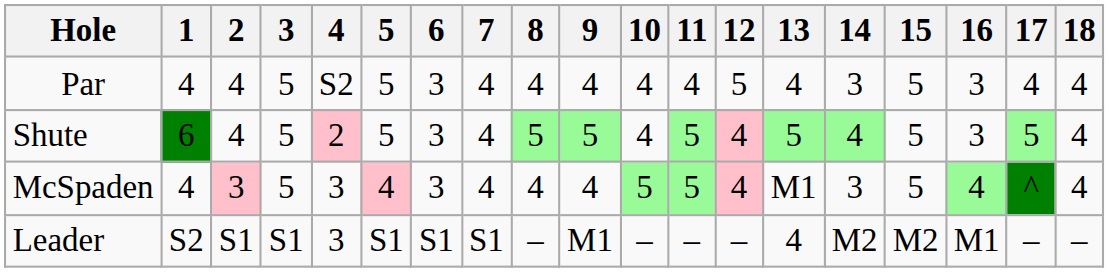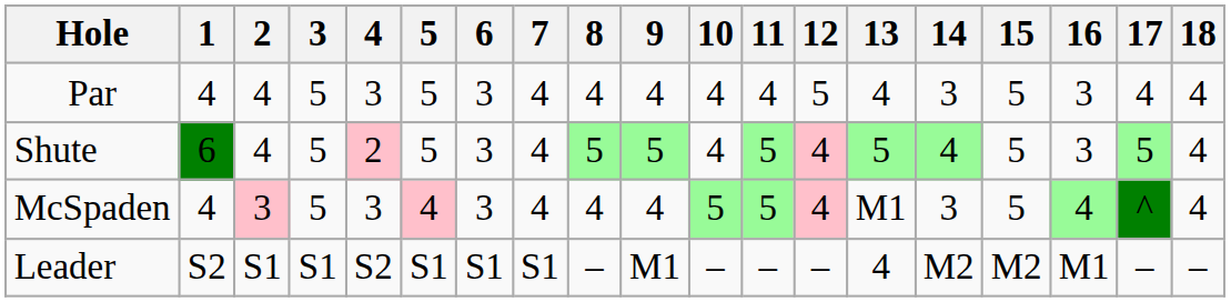Par | 4: S2 -> 3
Leader | 4: 3 -> S2
